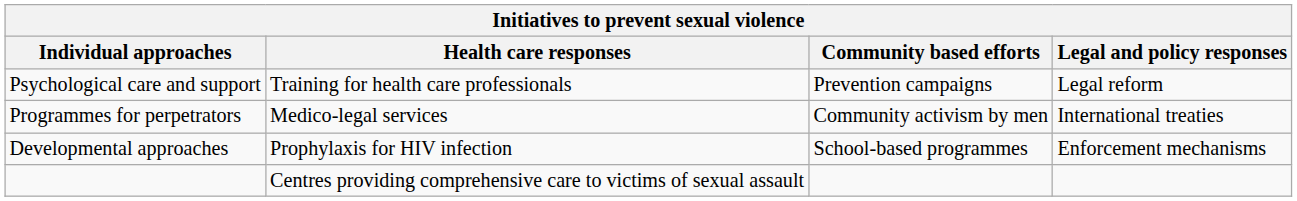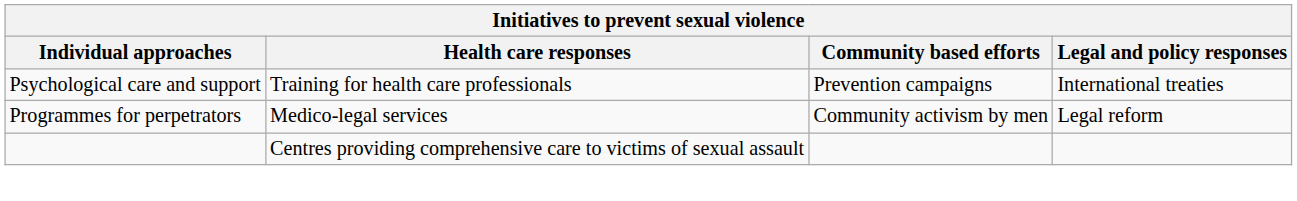Psychological care and support | Legal and policy responses: Legal reform -> International treaties
Programmes for perpetrators | Legal and policy responses: International treaties -> Legal reform
- row: Developmental approaches | Prophylaxis for HIV infection | School-based programmes | Enforcement mechanisms
